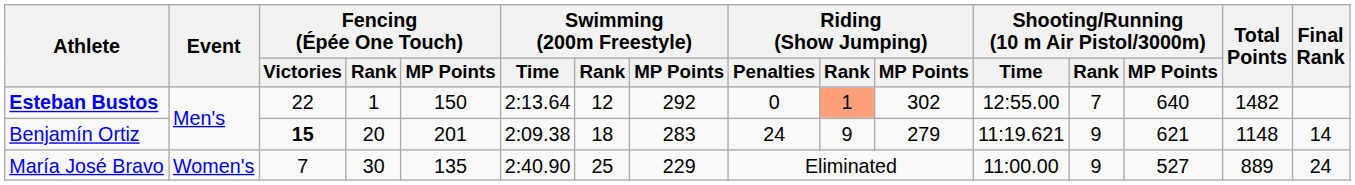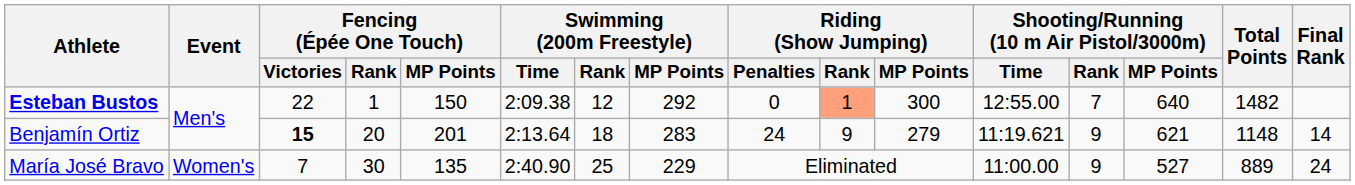Esteban Bustos | Swimming (200m Freestyle) / Time: 2:13.64 -> 2:09.38
Esteban Bustos | Riding (Show Jumping) / MP Points: 302 -> 300
Benjamín Ortiz | Swimming (200m Freestyle) / Time: 2:09.38 -> 2:13.64
